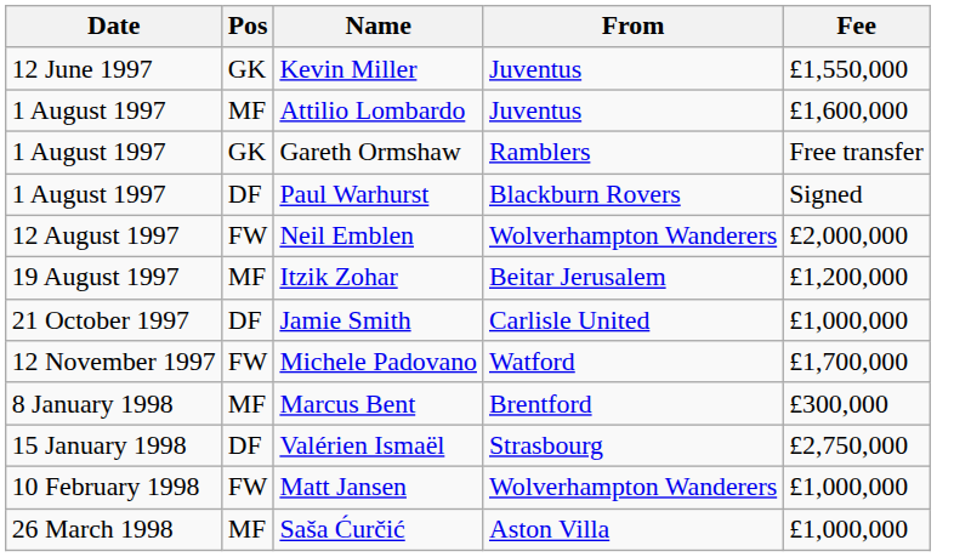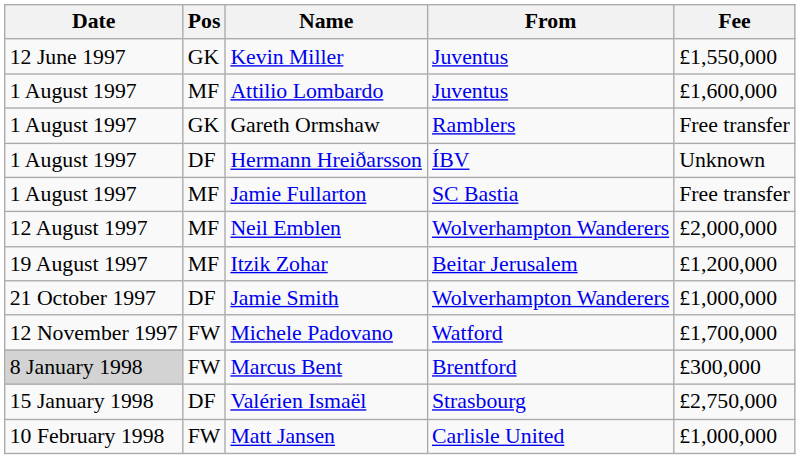- row: 1 August 1997 | DF | Paul Warhurst | Blackburn Rovers | Signed
+ row: 1 August 1997 | DF | Hermann Hreiðarsson | ÍBV | Unknown
+ row: 1 August 1997 | MF | Jamie Fullarton | SC Bastia | Free transfer
Neil Emblen | Pos: FW -> MF
Jamie Smith | From: Carlisle United -> Wolverhampton Wanderers
Marcus Bent | Date: no background -> lightgrey background
Marcus Bent | Pos: MF -> FW
Matt Jansen | From: Wolverhampton Wanderers -> Carlisle United
- row: 26 March 1998 | MF | Saša Ćurčić | Aston Villa | £1,000,000
